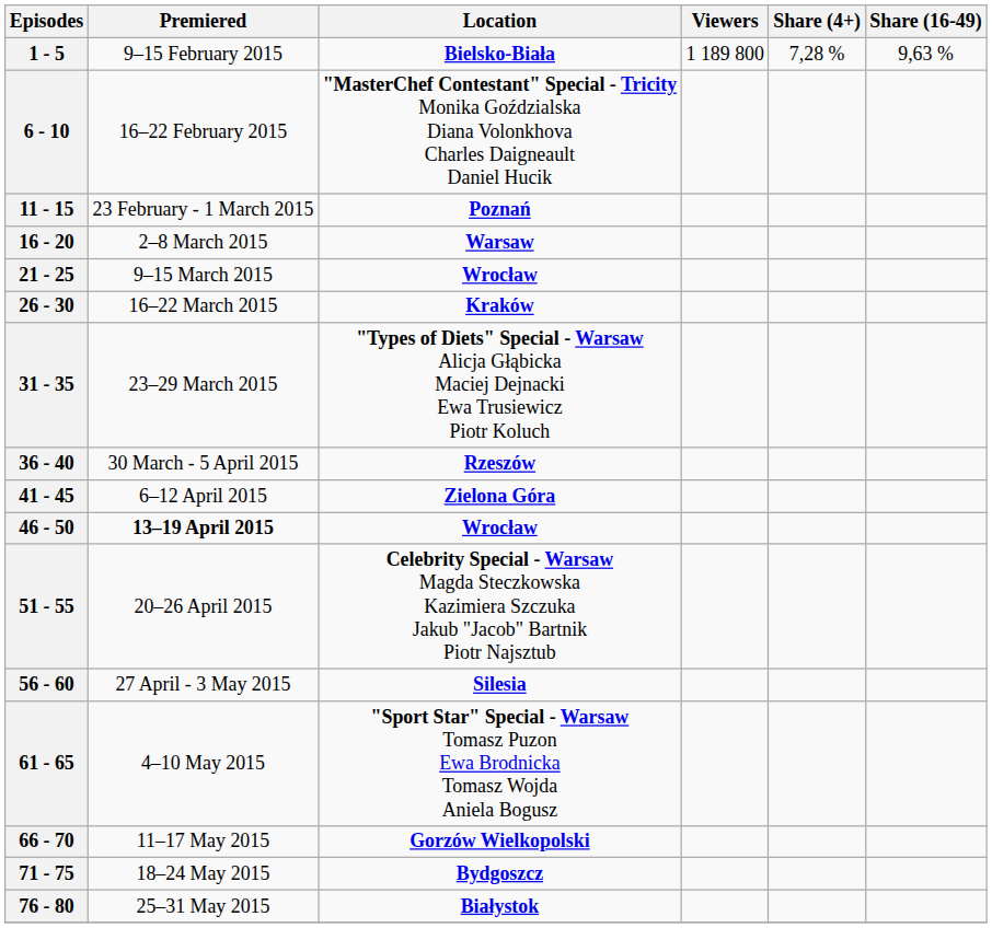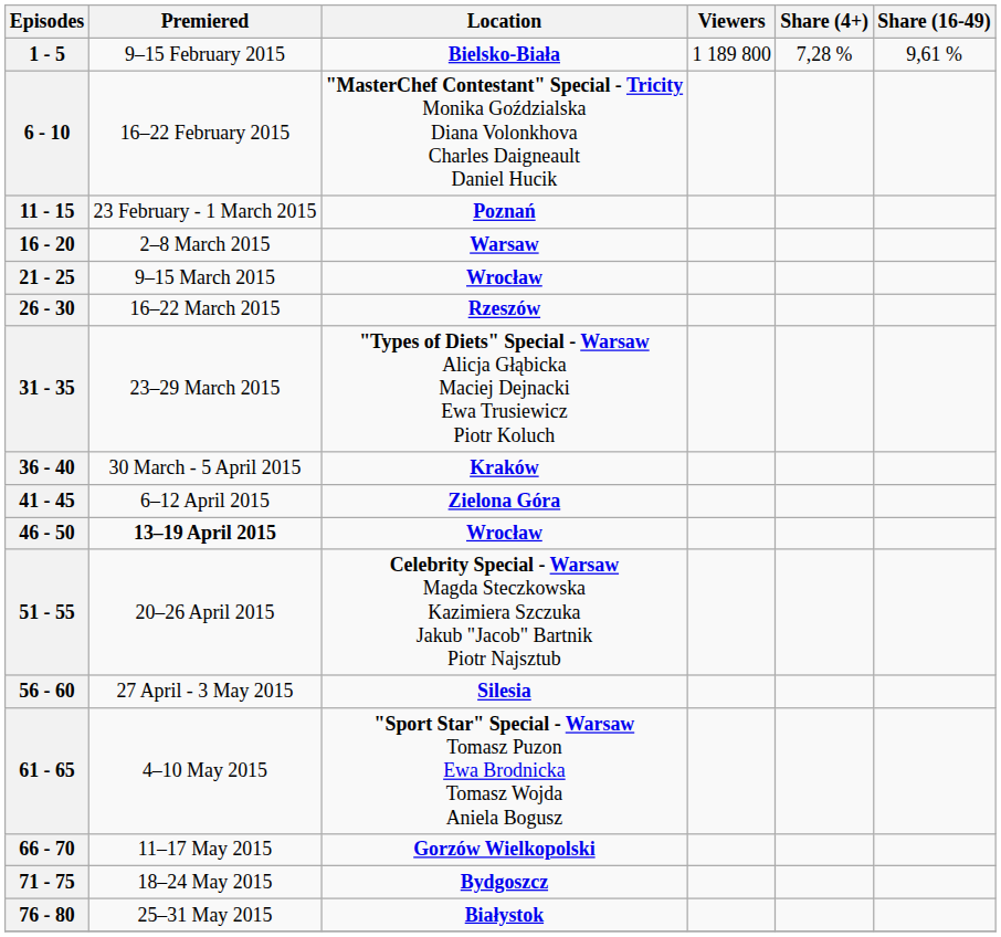1 - 5 | Share (16-49): 9,63 % -> 9,61 %
26 - 30 | Location: Kraków -> Rzeszów
36 - 40 | Location: Rzeszów -> Kraków
